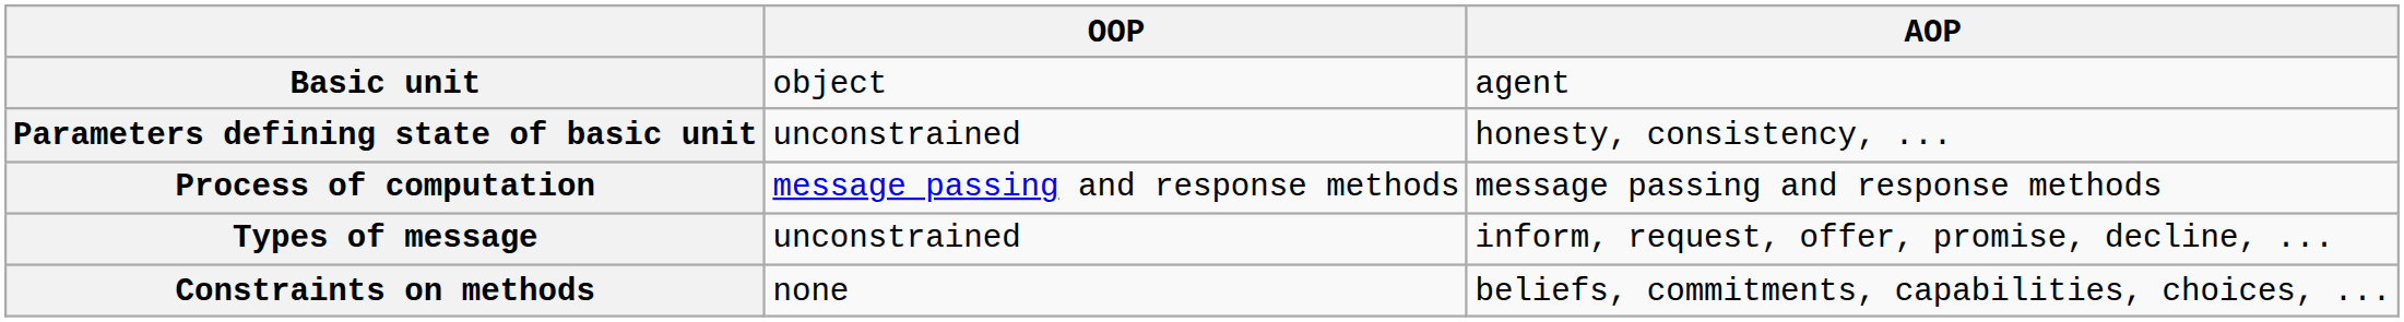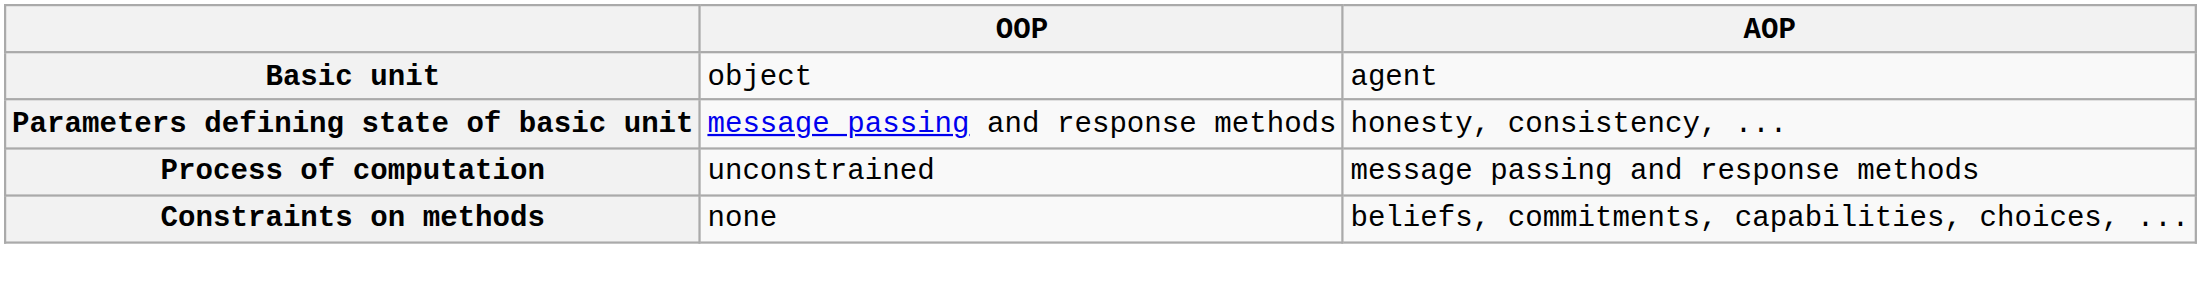Parameters defining state of basic unit | OOP: unconstrained -> message passing and response methods
Process of computation | OOP: message passing and response methods -> unconstrained
- row: Types of message | unconstrained | inform, request, offer, promise, decline, ...
